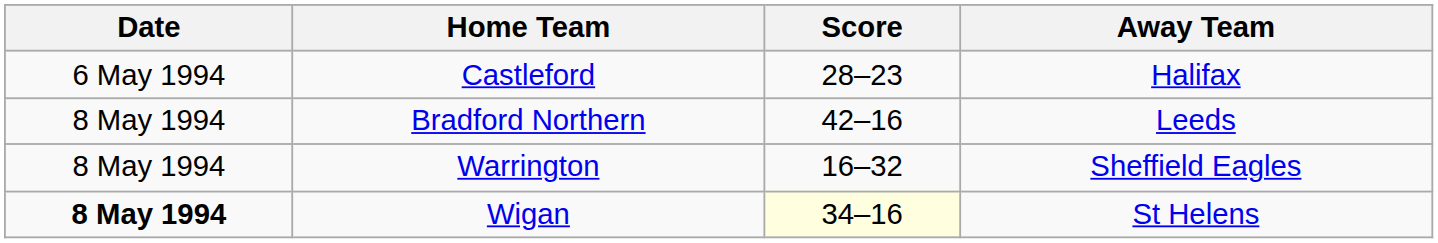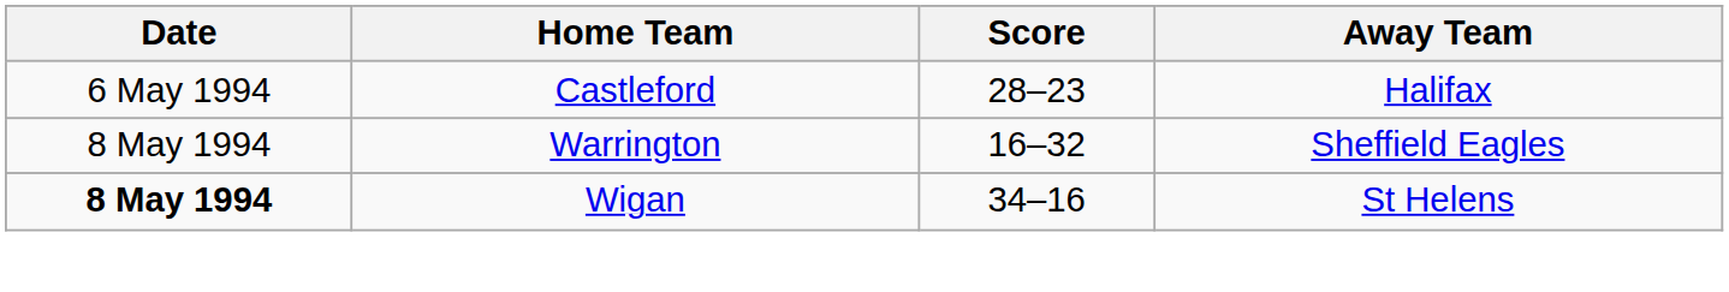- row: 8 May 1994 | Bradford Northern | 42–16 | Leeds
Wigan | Score: lightyellow background -> no background
